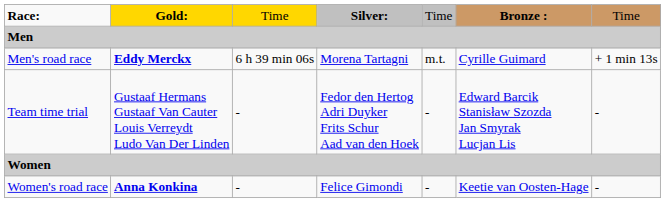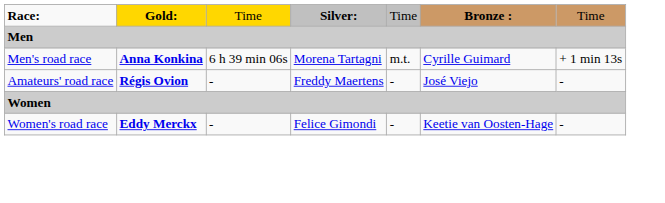Men's road race | column 2: Eddy Merckx -> Anna Konkina
+ row: Amateurs' road race | Régis Ovion | - | Freddy Maertens | - | José Viejo | -
- row: Team time trial | Gustaaf Hermans Gustaaf Van Cauter Louis Verreydt Ludo Van Der Linden | - | Fedor den Hertog Adri Duyker Frits Schur Aad van den Hoek | - | Edward Barcik Stanisław Szozda Jan Smyrak Lucjan Lis | -
Women's road race | column 2: Anna Konkina -> Eddy Merckx
